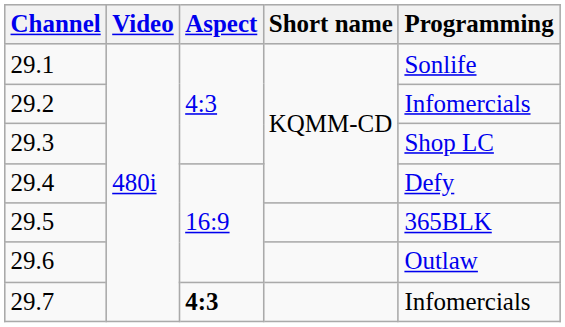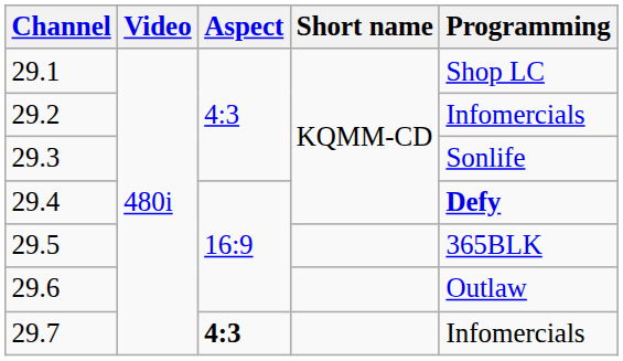29.1 | Programming: Sonlife -> Shop LC
29.3 | Programming: Shop LC -> Sonlife
29.4 | Programming: normal -> bold
